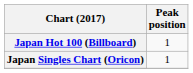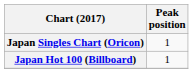rows swapped: Japan Singles Chart (Oricon) <-> Japan Hot 100 (Billboard)
